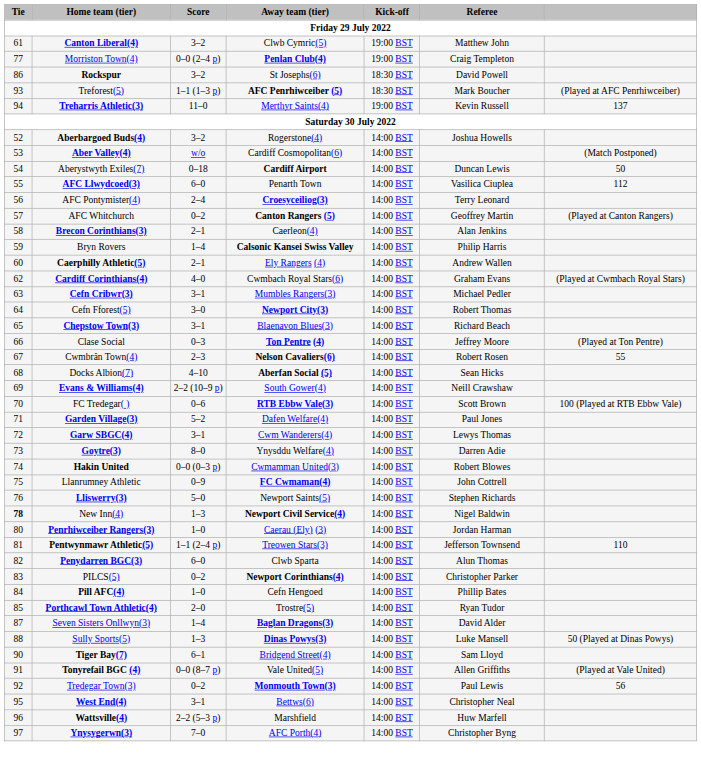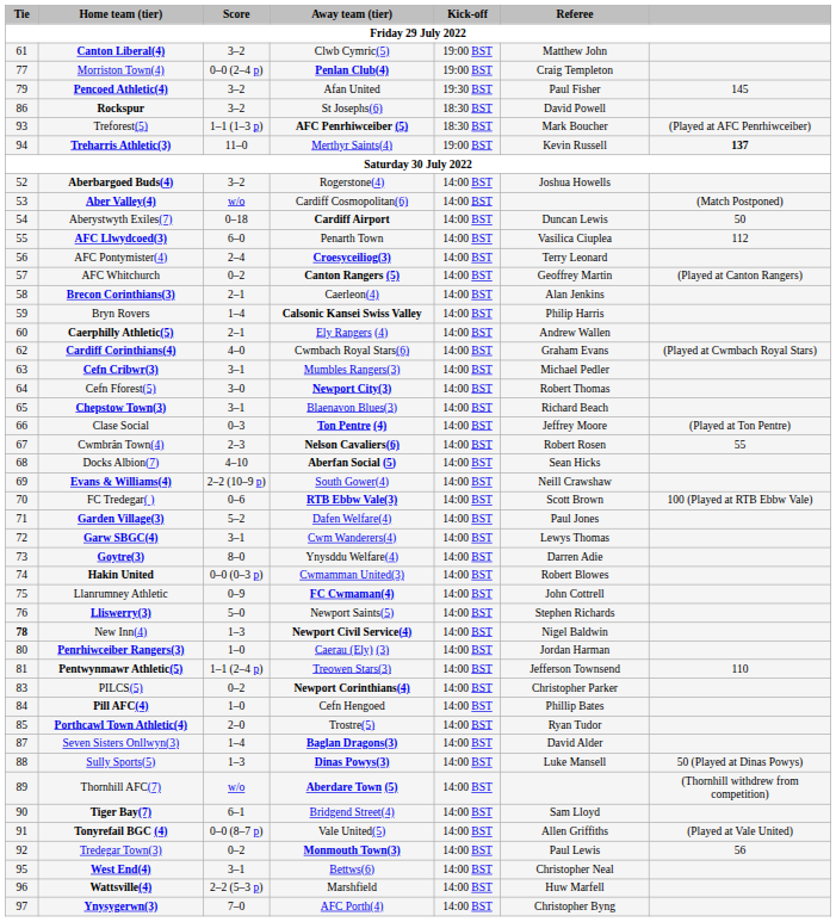+ row: 79 | Pencoed Athletic(4) | 3–2 | Afan United | 19:30 BST | Paul Fisher | 145
Treharris Athletic(3) | column 7: normal -> bold
- row: 82 | Penydarren BGC(3) | 6–0 | Clwb Sparta | 14:00 BST | Alun Thomas
+ row: 89 | Thornhill AFC(7) | w/o | Aberdare Town (5) | 14:00 BST | (Thornhill withdrew from competition)
